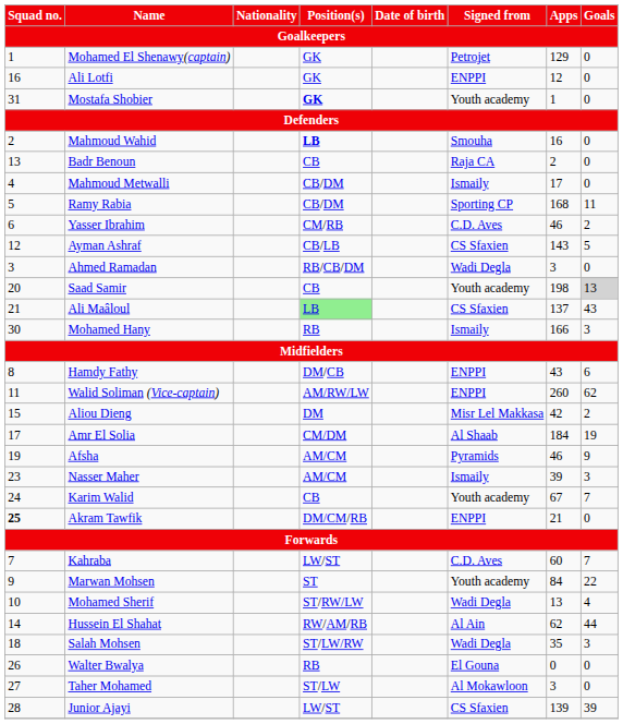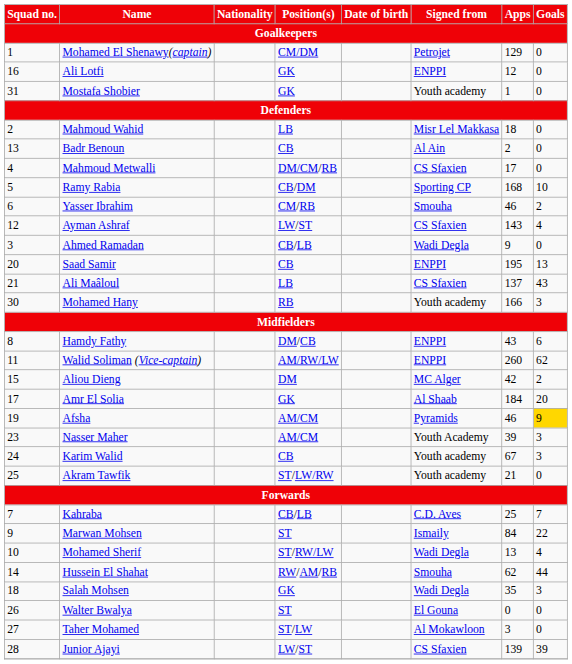Mohamed El Shenawy(captain) | Position(s): GK -> CM/DM
Mostafa Shobier | Position(s): bold -> normal
Mahmoud Wahid | Position(s): bold -> normal
Mahmoud Wahid | Signed from: Smouha -> Misr Lel Makkasa
Mahmoud Wahid | Apps: 16 -> 18
Badr Benoun | Signed from: Raja CA -> Al Ain
Mahmoud Metwalli | Position(s): CB/DM -> DM/CM/RB
Mahmoud Metwalli | Signed from: Ismaily -> CS Sfaxien
Ramy Rabia | Goals: 11 -> 10
Yasser Ibrahim | Signed from: C.D. Aves -> Smouha
Ayman Ashraf | Position(s): CB/LB -> LW/ST
Ayman Ashraf | Goals: 5 -> 4
Ahmed Ramadan | Position(s): RB/CB/DM -> CB/LB
Ahmed Ramadan | Apps: 3 -> 9
Saad Samir | Signed from: Youth academy -> ENPPI
Saad Samir | Apps: 198 -> 195
Saad Samir | Goals: lightgrey background -> no background
Ali Maâloul | Position(s): lightgreen background -> no background
Mohamed Hany | Signed from: Ismaily -> Youth academy
Aliou Dieng | Signed from: Misr Lel Makkasa -> MC Alger
Amr El Solia | Position(s): CM/DM -> GK
Amr El Solia | Goals: 19 -> 20
Afsha | Goals: no background -> gold background
Nasser Maher | Signed from: Ismaily -> Youth Academy
Karim Walid | Goals: 7 -> 3
Akram Tawfik | Squad no.: bold -> normal
Akram Tawfik | Position(s): DM/CM/RB -> ST/LW/RW
Akram Tawfik | Signed from: ENPPI -> Youth academy
Kahraba | Position(s): LW/ST -> CB/LB
Kahraba | Apps: 60 -> 25
Marwan Mohsen | Signed from: Youth academy -> Ismaily
Hussein El Shahat | Signed from: Al Ain -> Smouha
Salah Mohsen | Position(s): ST/LW/RW -> GK
Walter Bwalya | Position(s): RB -> ST
